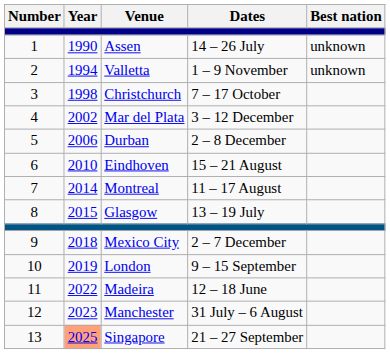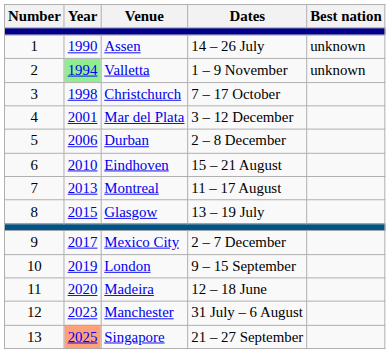Valletta | Year: no background -> lightgreen background
Mar del Plata | Year: 2002 -> 2001
Montreal | Year: 2014 -> 2013
Mexico City | Year: 2018 -> 2017
Madeira | Year: 2022 -> 2020
